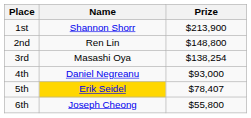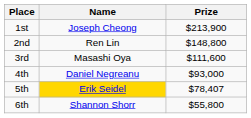1st | Name: Shannon Shorr -> Joseph Cheong
3rd | Prize: $138,254 -> $111,600
6th | Name: Joseph Cheong -> Shannon Shorr
